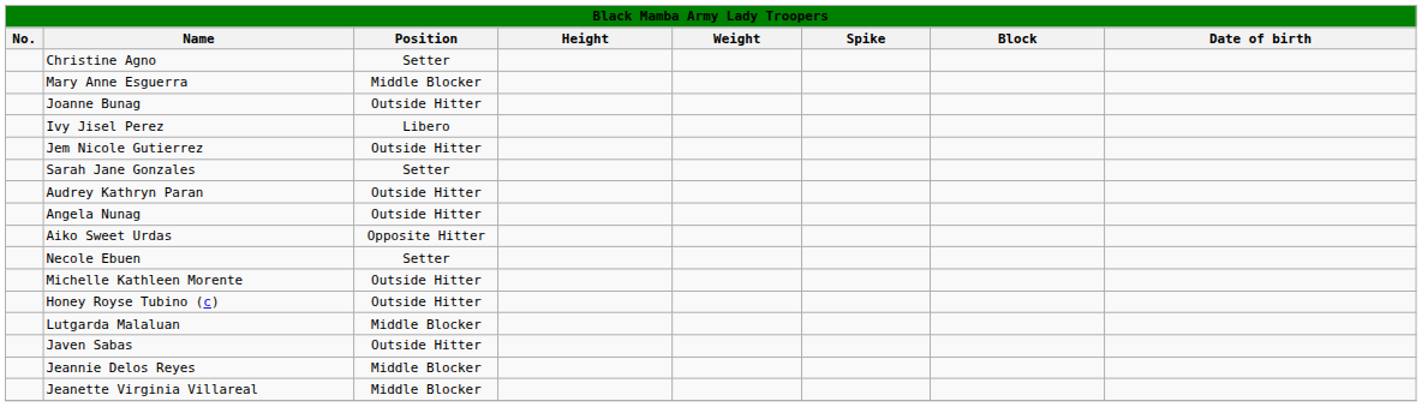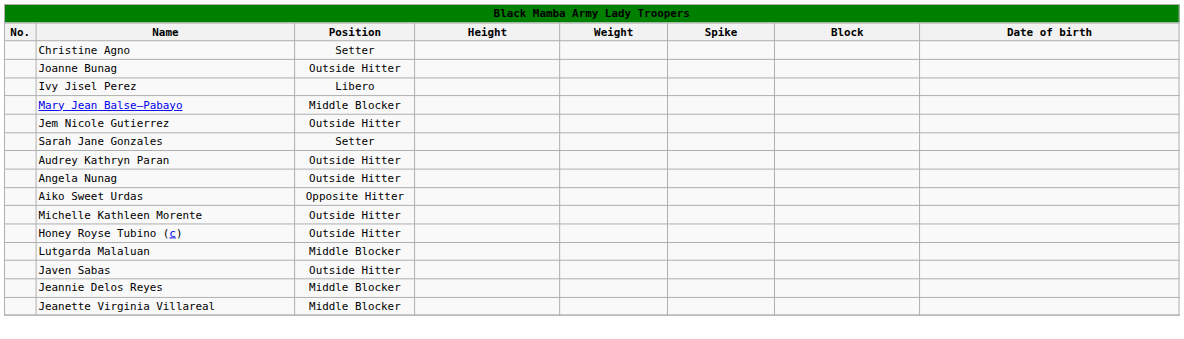- row: Mary Anne Esguerra | Middle Blocker
+ row: Mary Jean Balse–Pabayo | Middle Blocker
- row: Necole Ebuen | Setter
